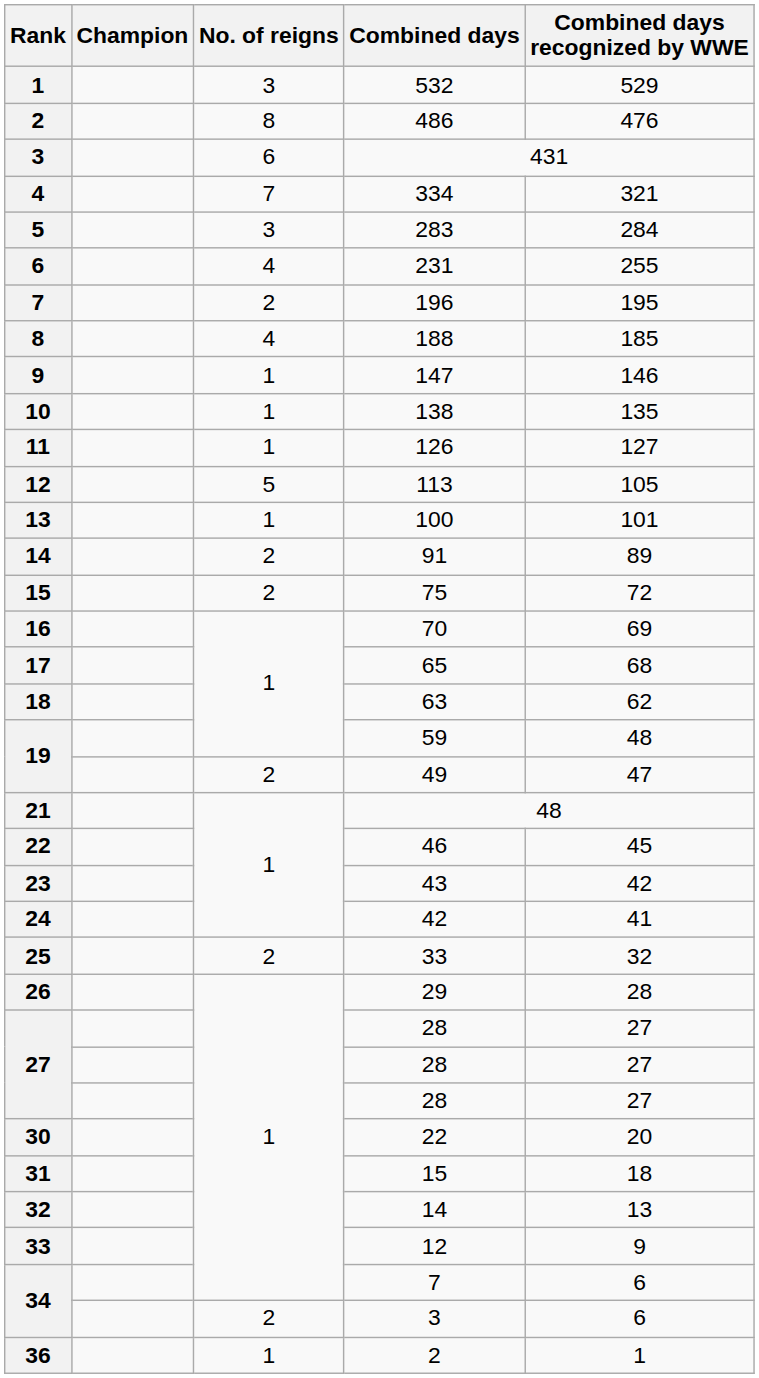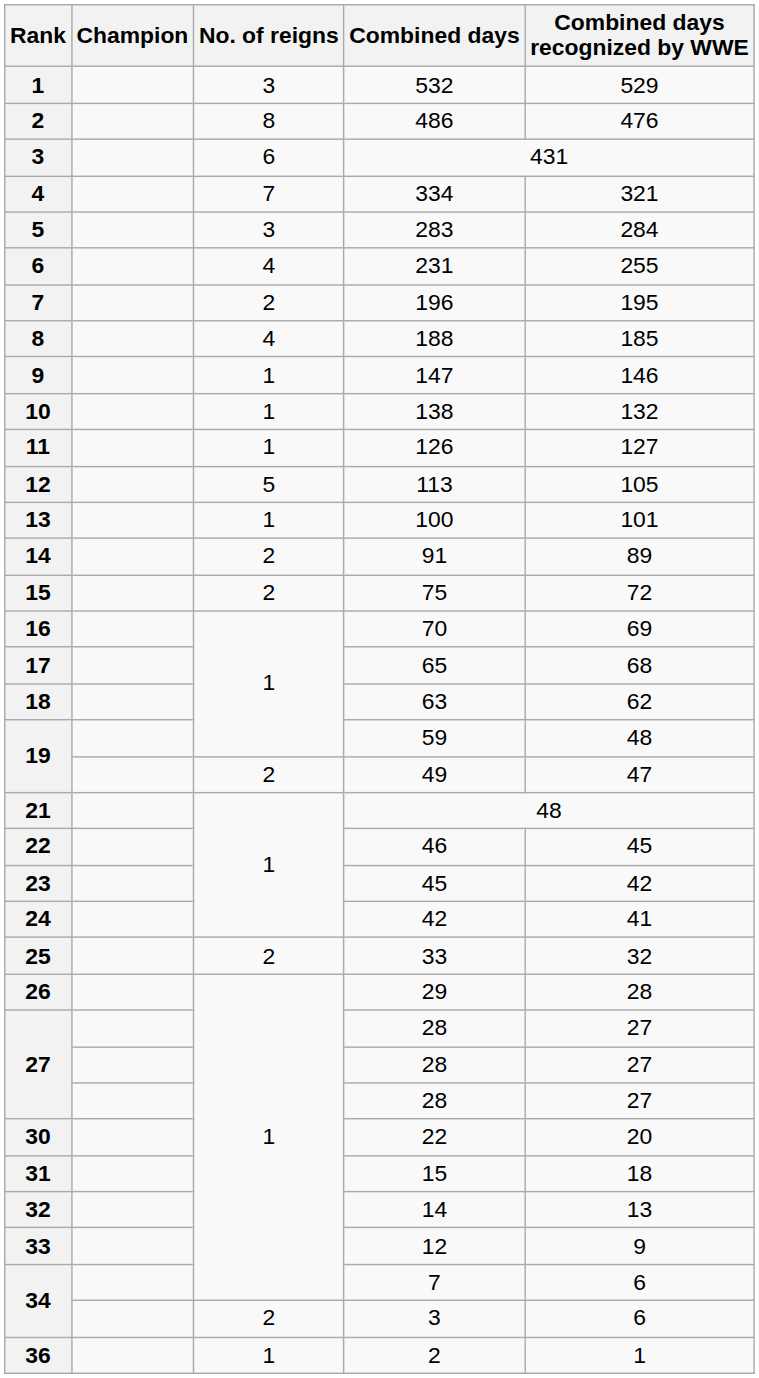10 | Combined days recognized by WWE: 135 -> 132
23 | Combined days: 43 -> 45
